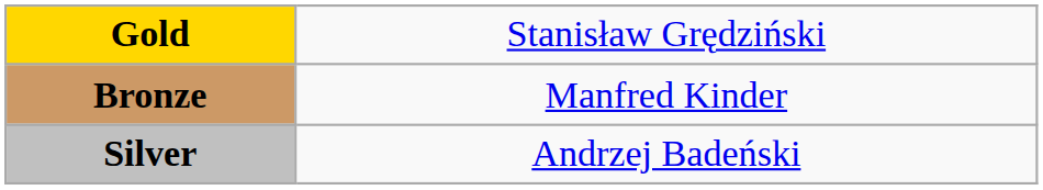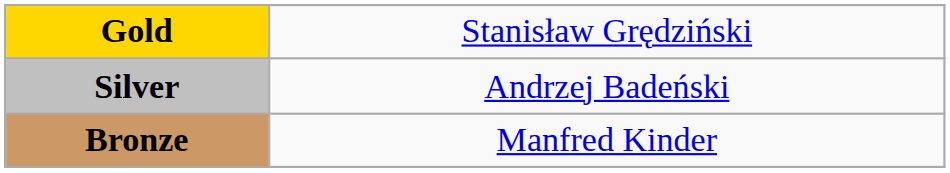rows swapped: Silver <-> Bronze
